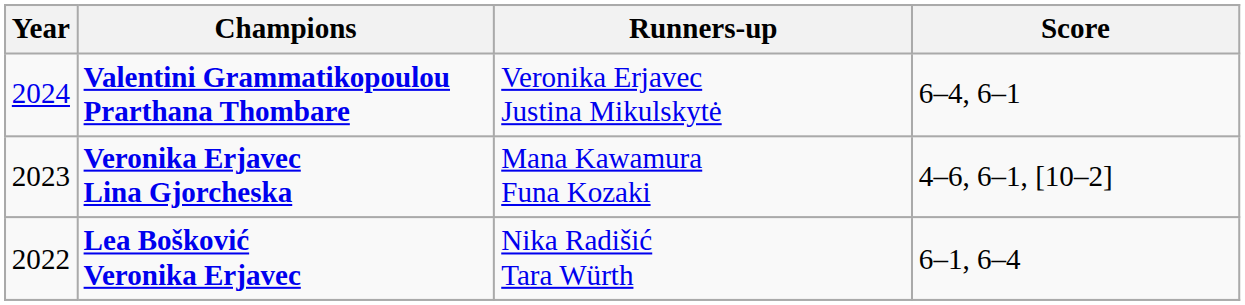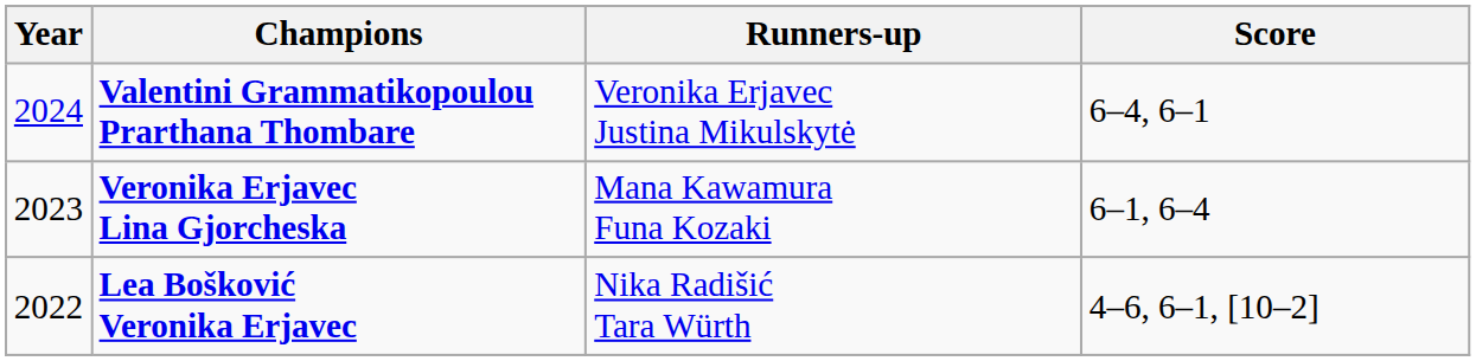Veronika Erjavec Lina Gjorcheska | Score: 4–6, 6–1, [10–2] -> 6–1, 6–4
Lea Bošković Veronika Erjavec | Score: 6–1, 6–4 -> 4–6, 6–1, [10–2]
